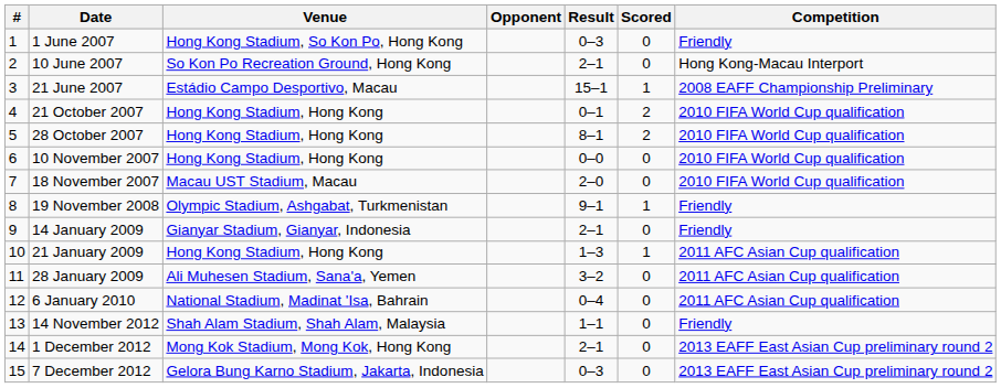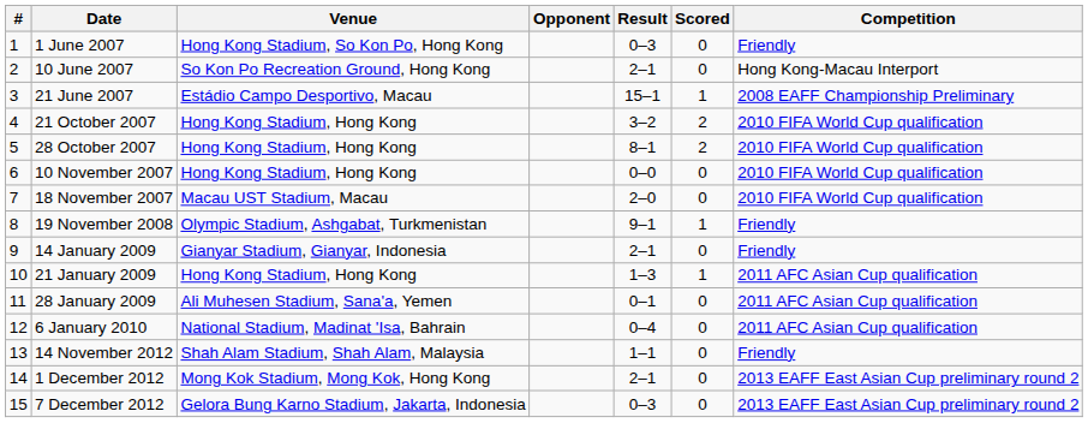21 October 2007 | Result: 0–1 -> 3–2
28 January 2009 | Result: 3–2 -> 0–1
